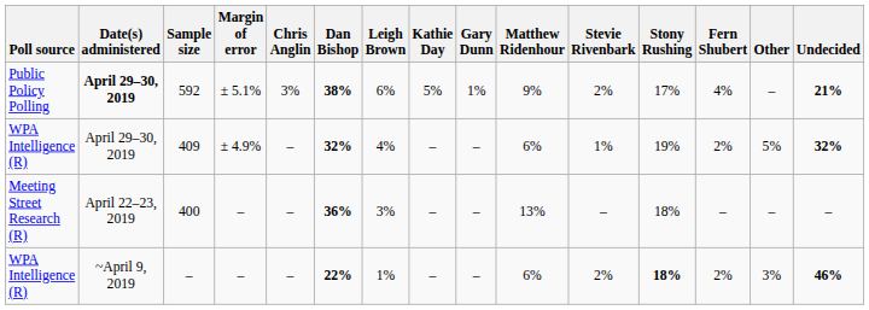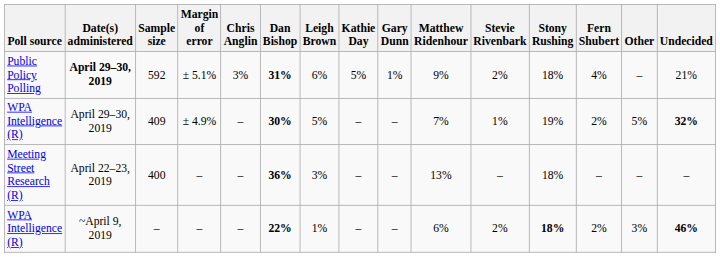592 | Dan Bishop: 38% -> 31%
592 | Stony Rushing: 17% -> 18%
592 | Undecided: bold -> normal
409 | Dan Bishop: 32% -> 30%
409 | Leigh Brown: 4% -> 5%
409 | Matthew Ridenhour: 6% -> 7%
